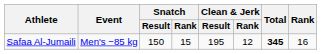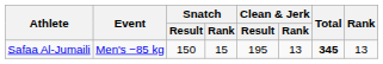Safaa Al-Jumaili | Clean & Jerk / Rank: 12 -> 13
Safaa Al-Jumaili | Rank: 16 -> 13
